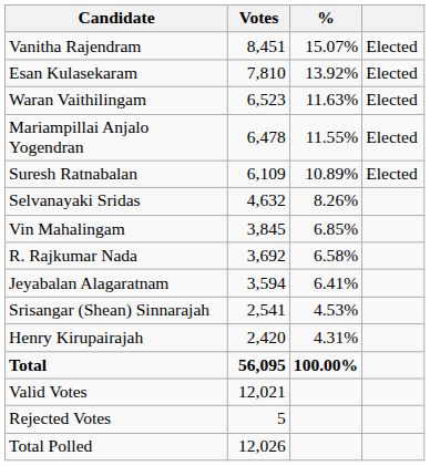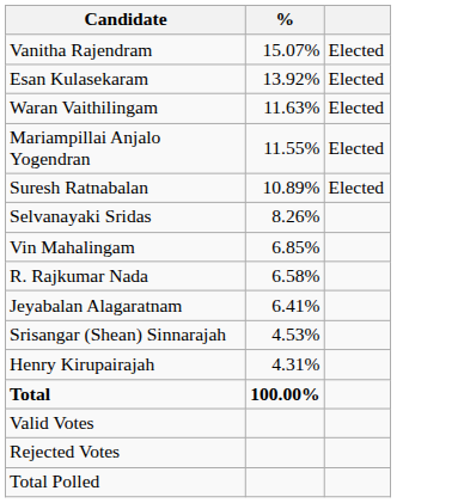- column: Votes | 8,451 | 7,810 | 6,523 | 6,478 | 6,109 | 4,632 | 3,845 | 3,692 | 3,594 | 2,541 | 2,420 | 56,095 | 12,021 | 5 | 12,026
